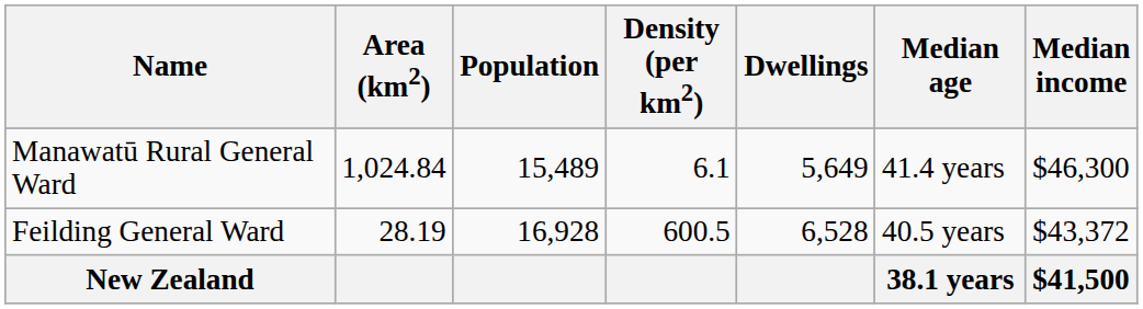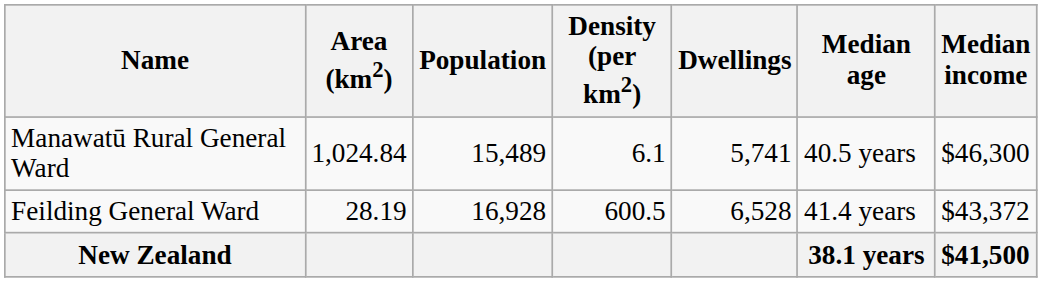Manawatū Rural General Ward | Dwellings: 5,649 -> 5,741
Manawatū Rural General Ward | Median age: 41.4 years -> 40.5 years
Feilding General Ward | Median age: 40.5 years -> 41.4 years
